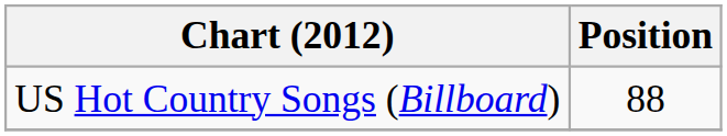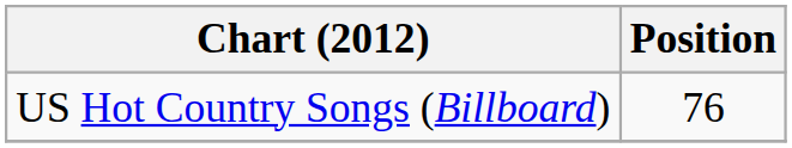US Hot Country Songs (Billboard) | Position: 88 -> 76
